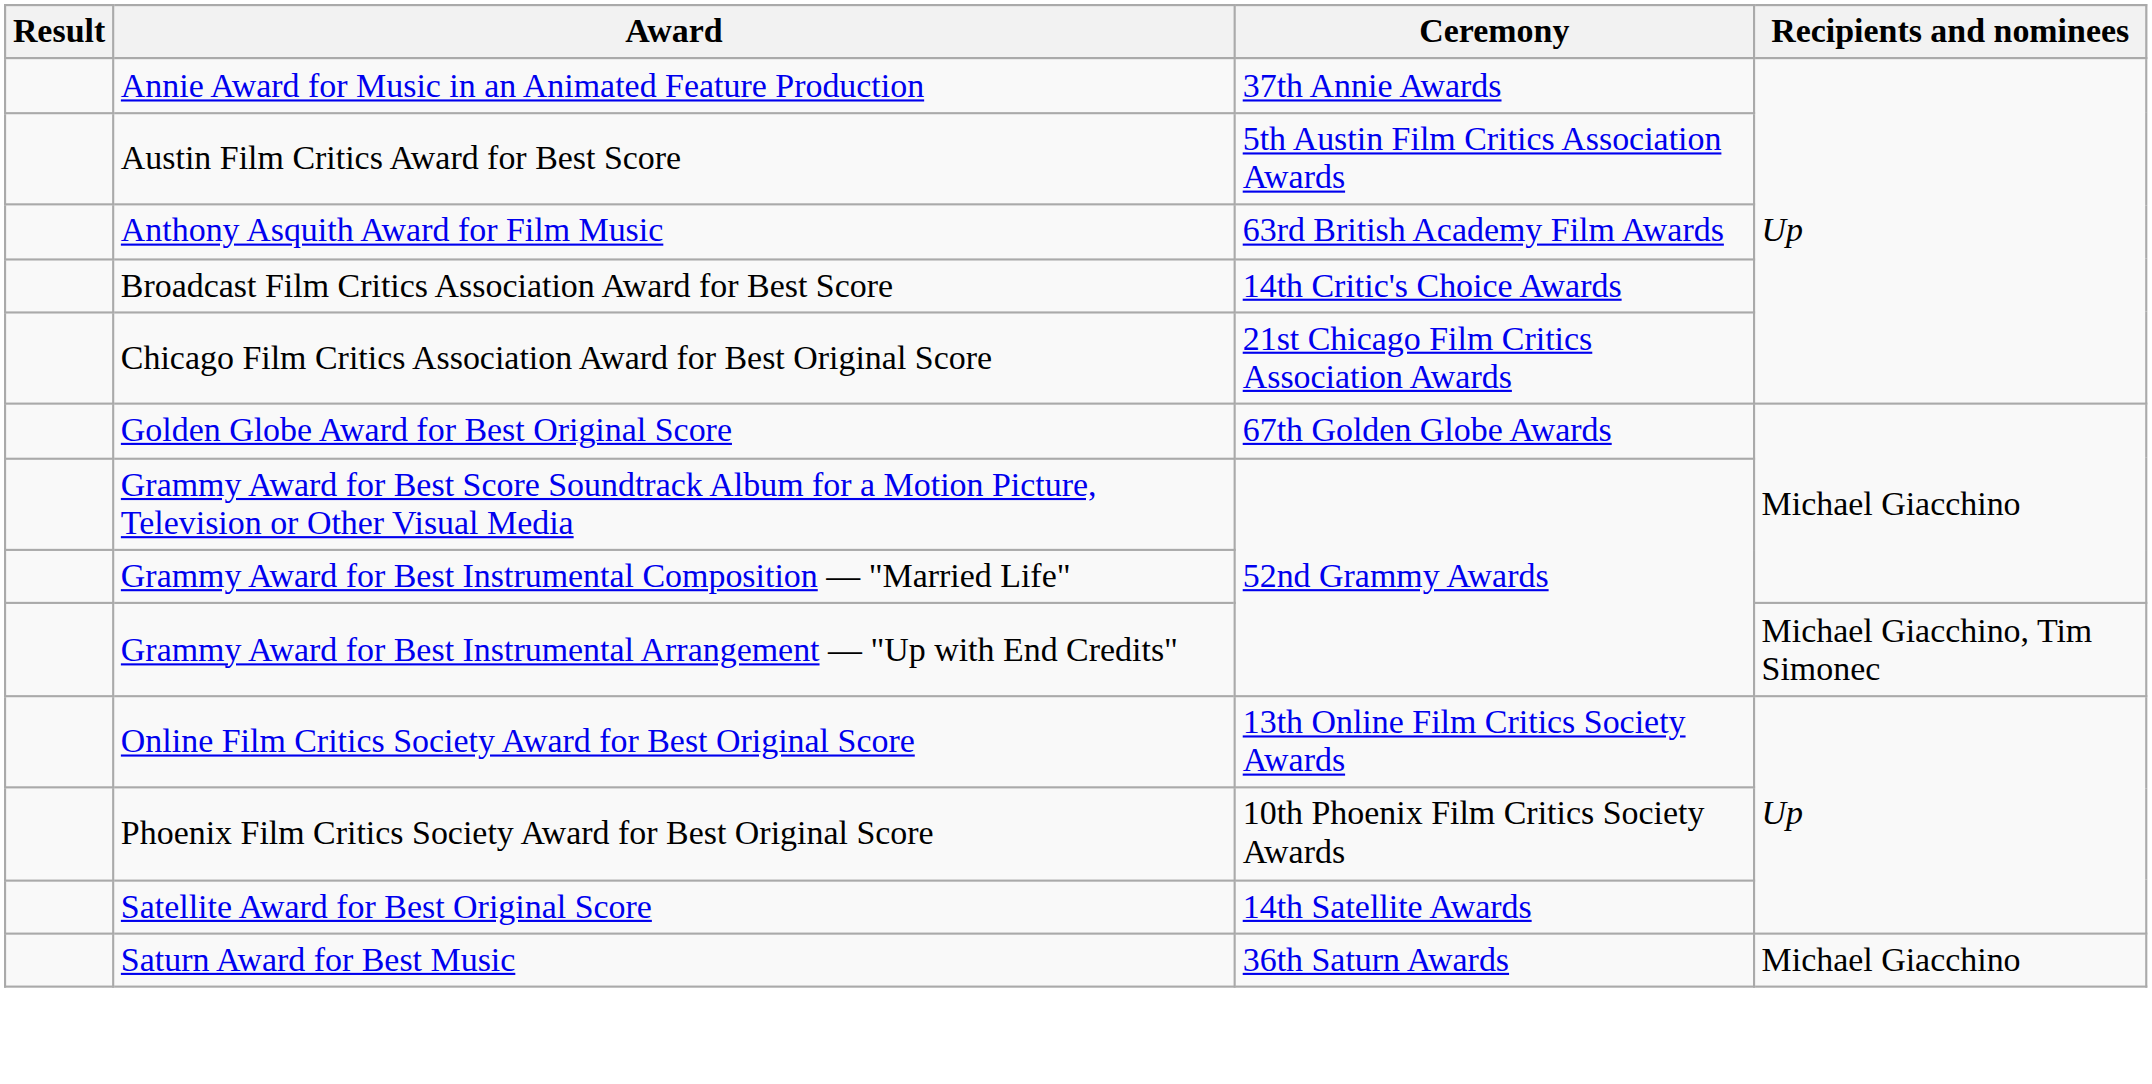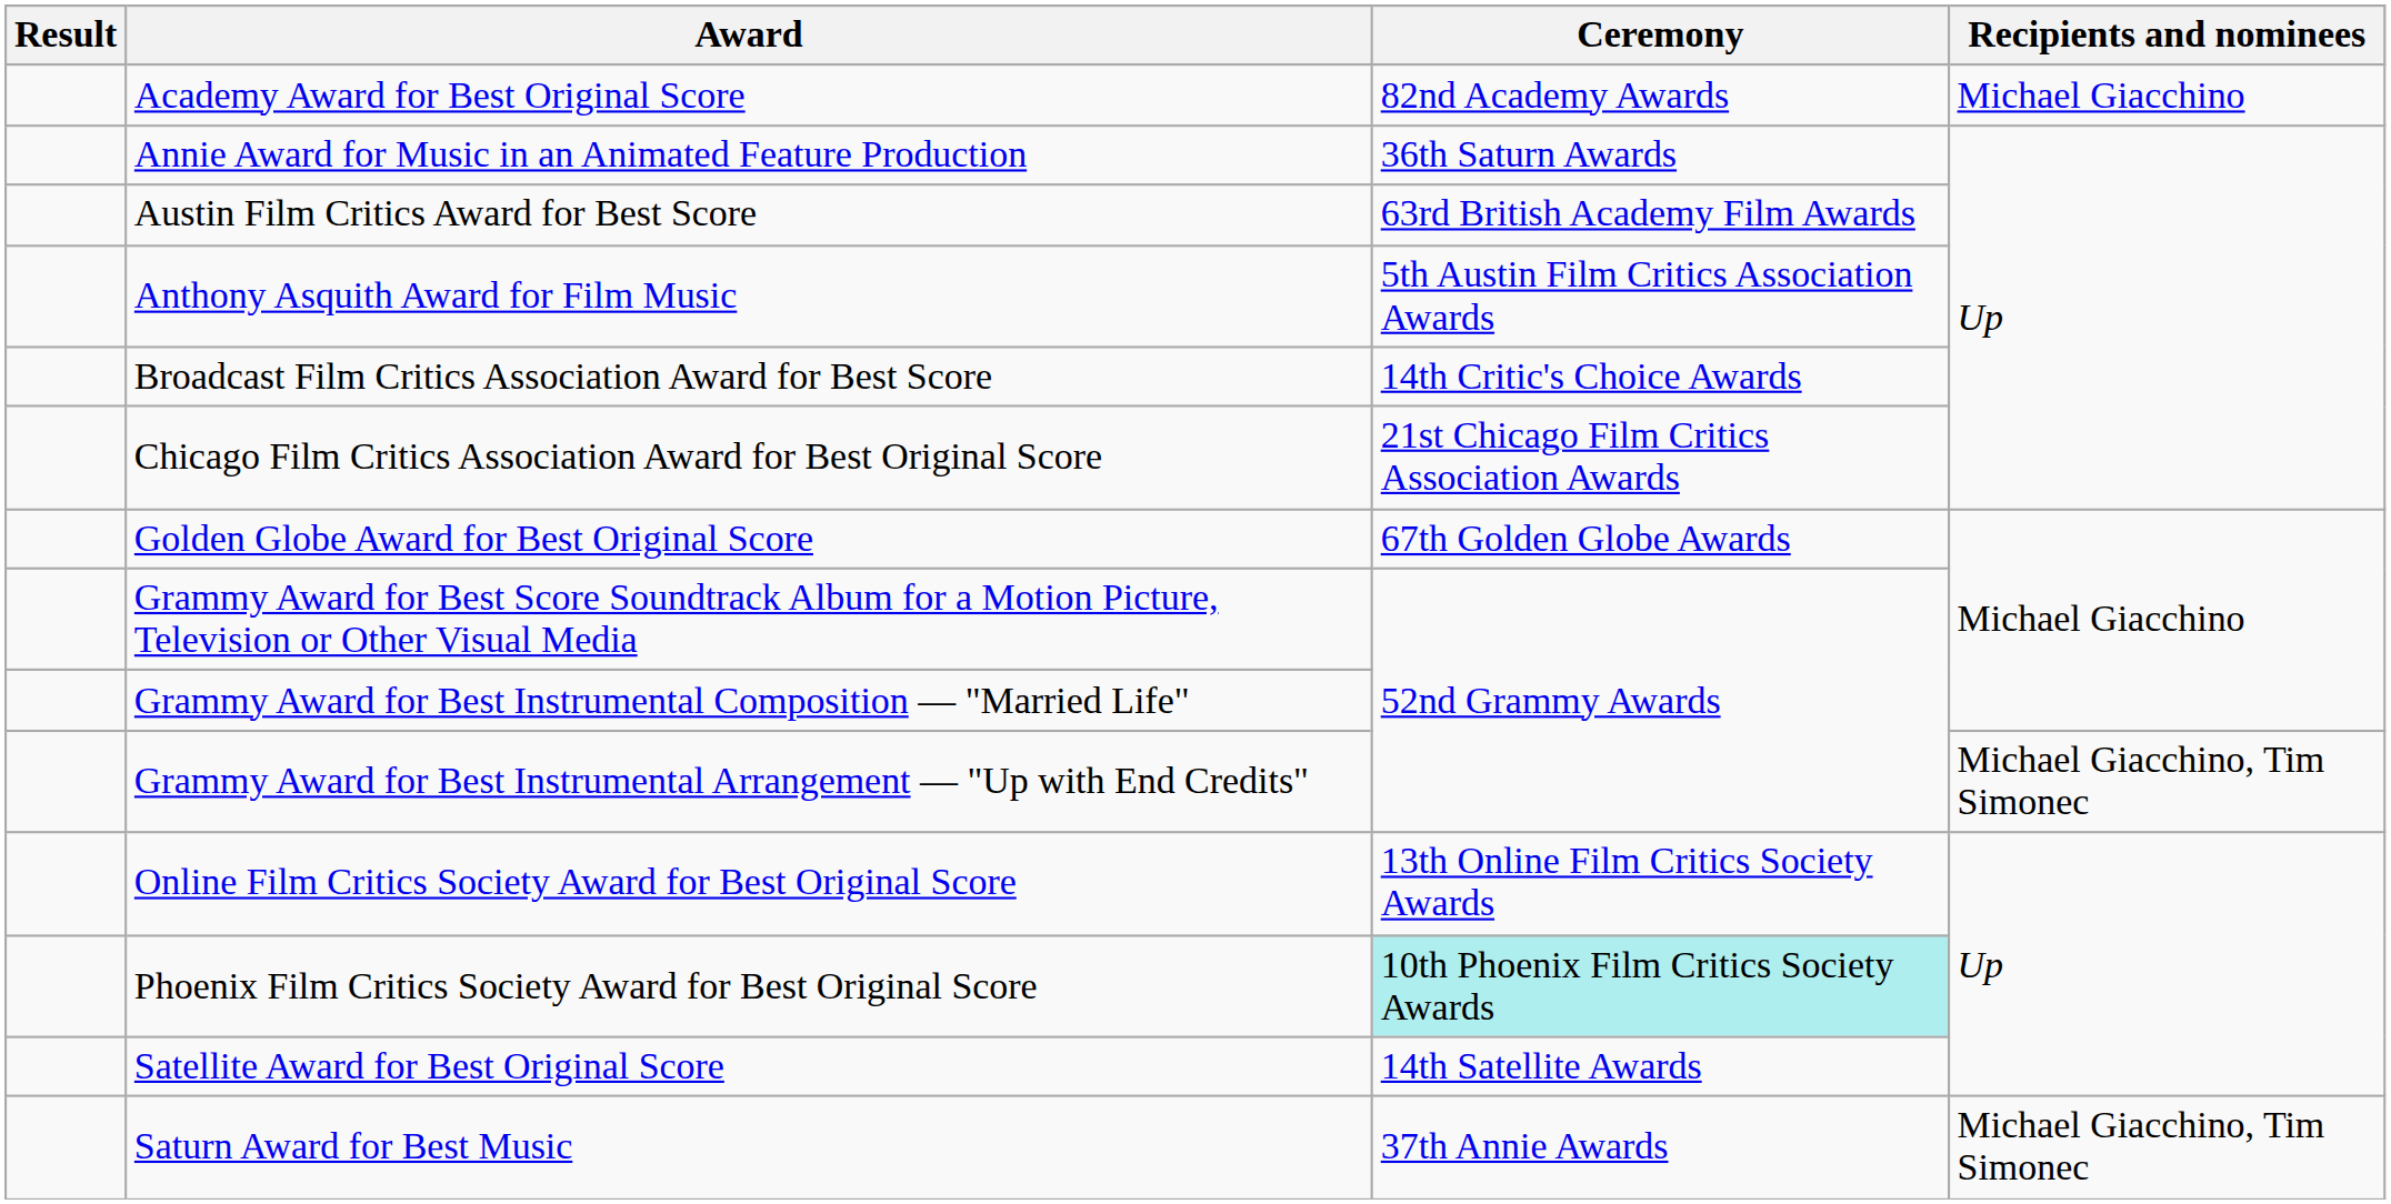+ row: Academy Award for Best Original Score | 82nd Academy Awards | Michael Giacchino
Annie Award for Music in an Animated Feature Production | Ceremony: 37th Annie Awards -> 36th Saturn Awards
Austin Film Critics Award for Best Score | Ceremony: 5th Austin Film Critics Association Awards -> 63rd British Academy Film Awards
Anthony Asquith Award for Film Music | Ceremony: 63rd British Academy Film Awards -> 5th Austin Film Critics Association Awards
Phoenix Film Critics Society Award for Best Original Score | Ceremony: no background -> paleturquoise background
Saturn Award for Best Music | Ceremony: 36th Saturn Awards -> 37th Annie Awards
Saturn Award for Best Music | Recipients and nominees: Michael Giacchino -> Michael Giacchino, Tim Simonec
